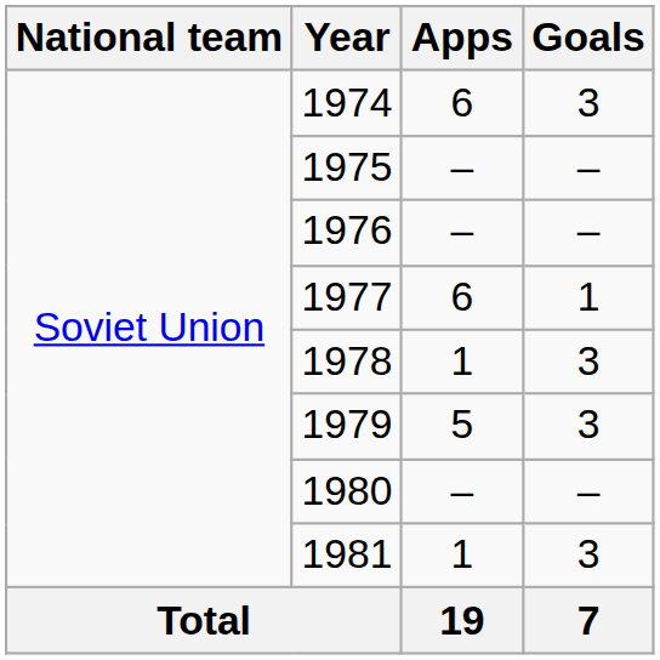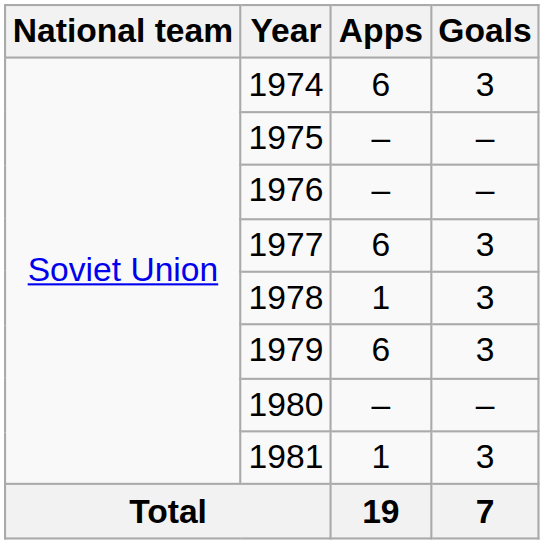1977 | Goals: 1 -> 3
1979 | Apps: 5 -> 6
